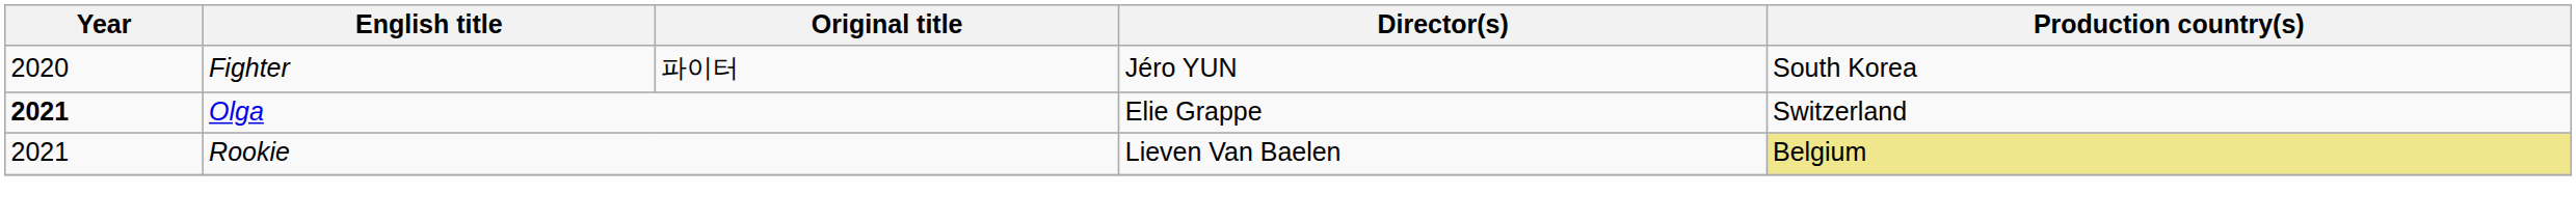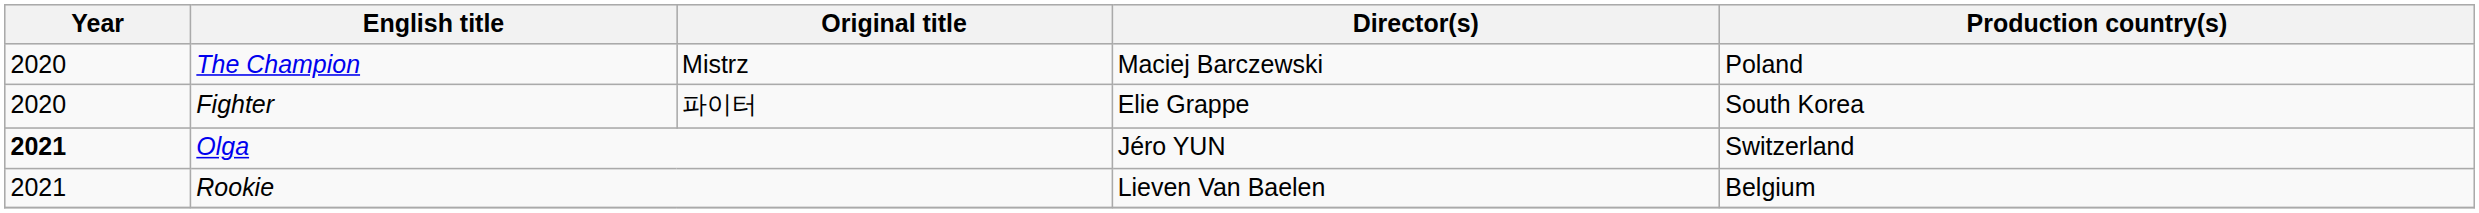+ row: 2020 | The Champion | Mistrz | Maciej Barczewski | Poland
Fighter | Director(s): Jéro YUN -> Elie Grappe
Olga | Director(s): Elie Grappe -> Jéro YUN
Rookie | Production country(s): khaki background -> no background
